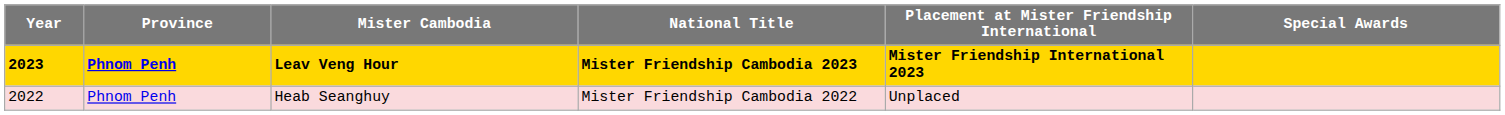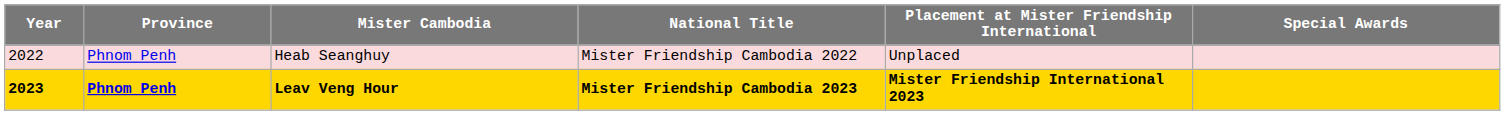rows swapped: Leav Veng Hour <-> Heab Seanghuy
